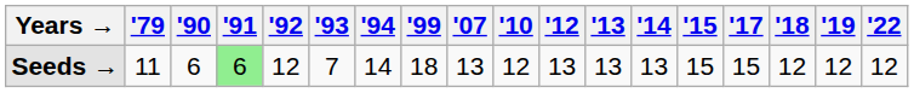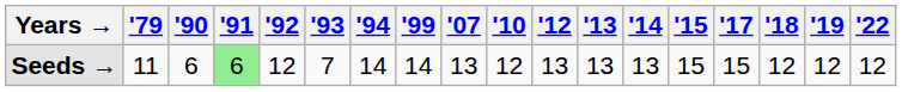Seeds → | '99: 18 -> 14
